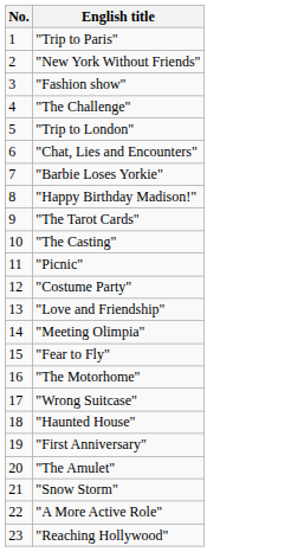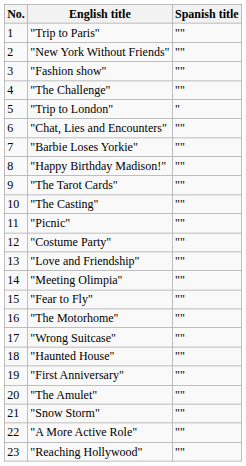+ column: Spanish title | "" | "" | "" | "" | " | "" | "" | "" | "" | "" | "" | "" | "" | "" | "" | "" | "" | "" | "" | "" | "" | "" | ""
